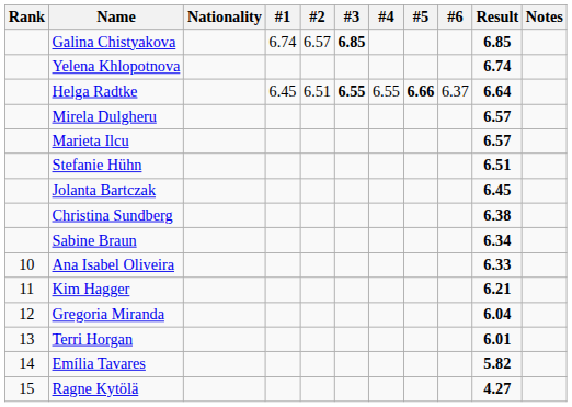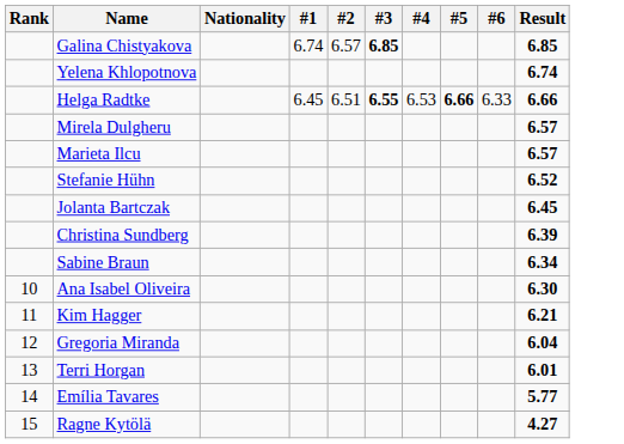- column: Notes
Helga Radtke | #4: 6.55 -> 6.53
Helga Radtke | #6: 6.37 -> 6.33
Helga Radtke | Result: 6.64 -> 6.66
Stefanie Hühn | Result: 6.51 -> 6.52
Christina Sundberg | Result: 6.38 -> 6.39
Ana Isabel Oliveira | Result: 6.33 -> 6.30
Emília Tavares | Result: 5.82 -> 5.77
